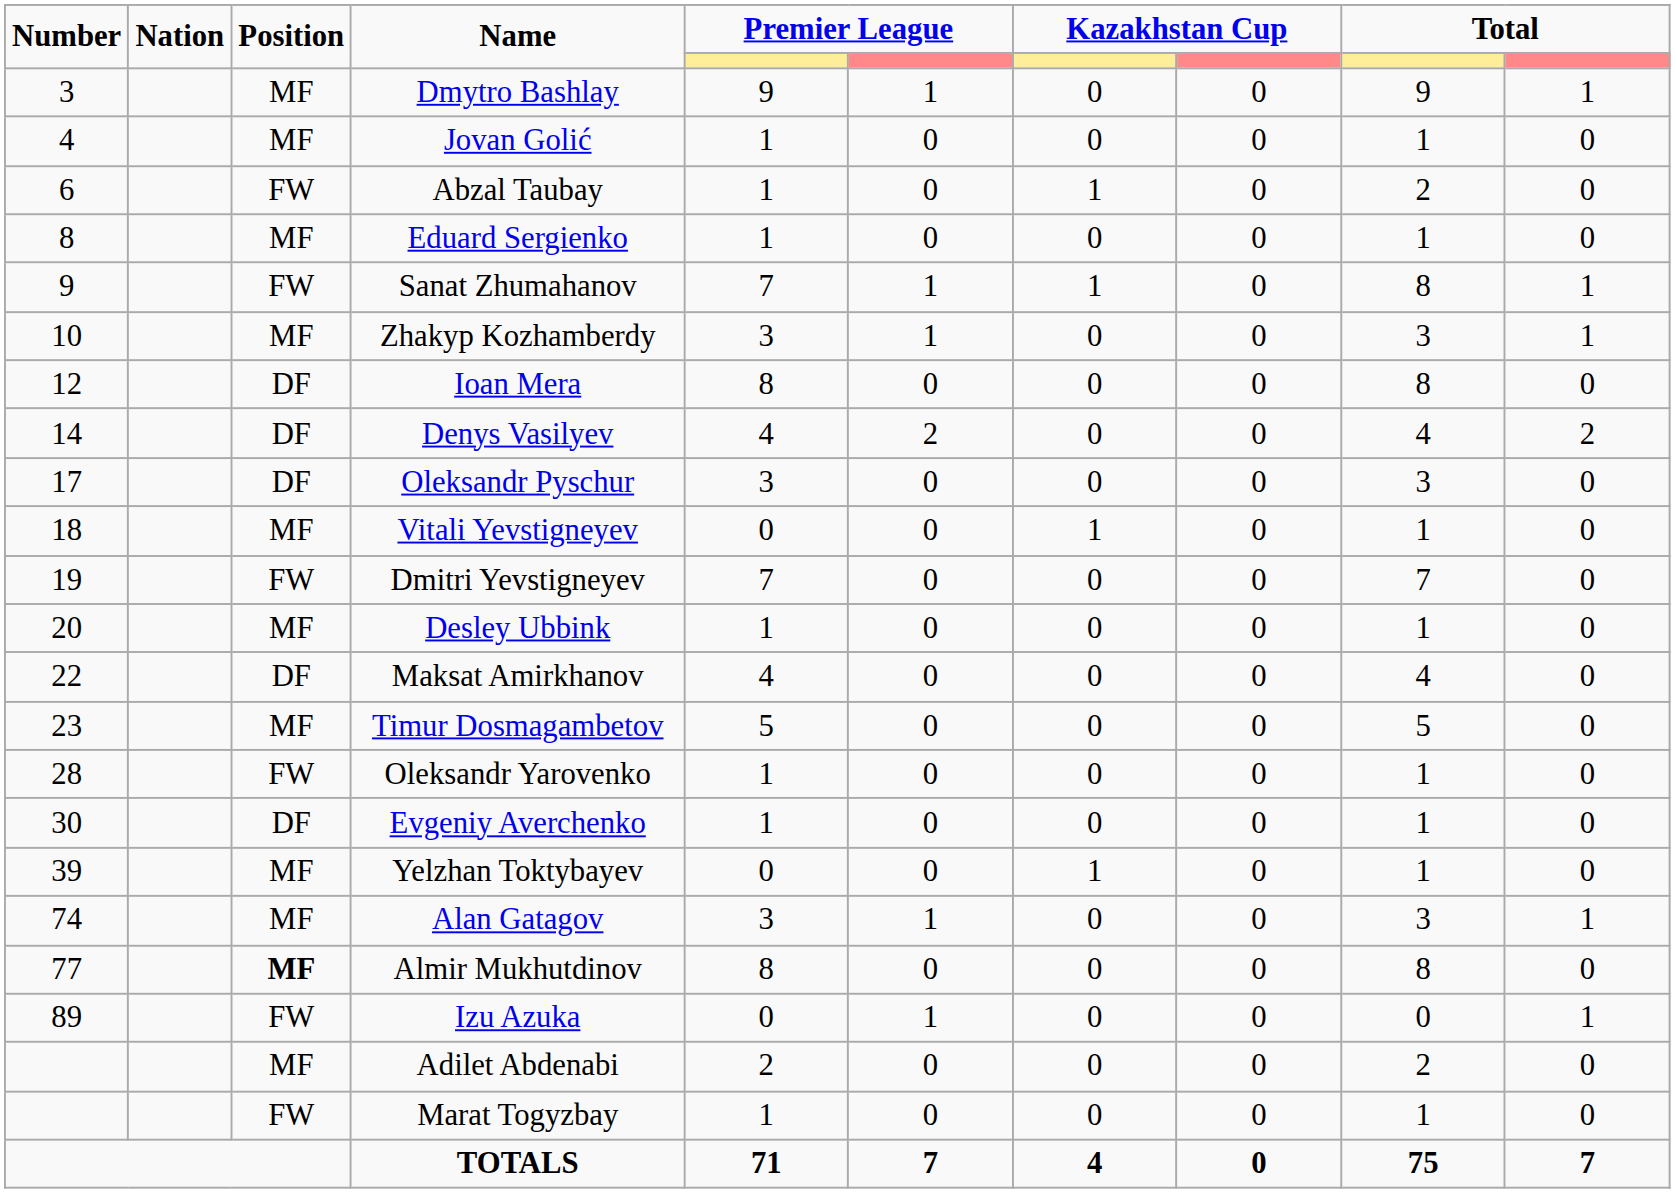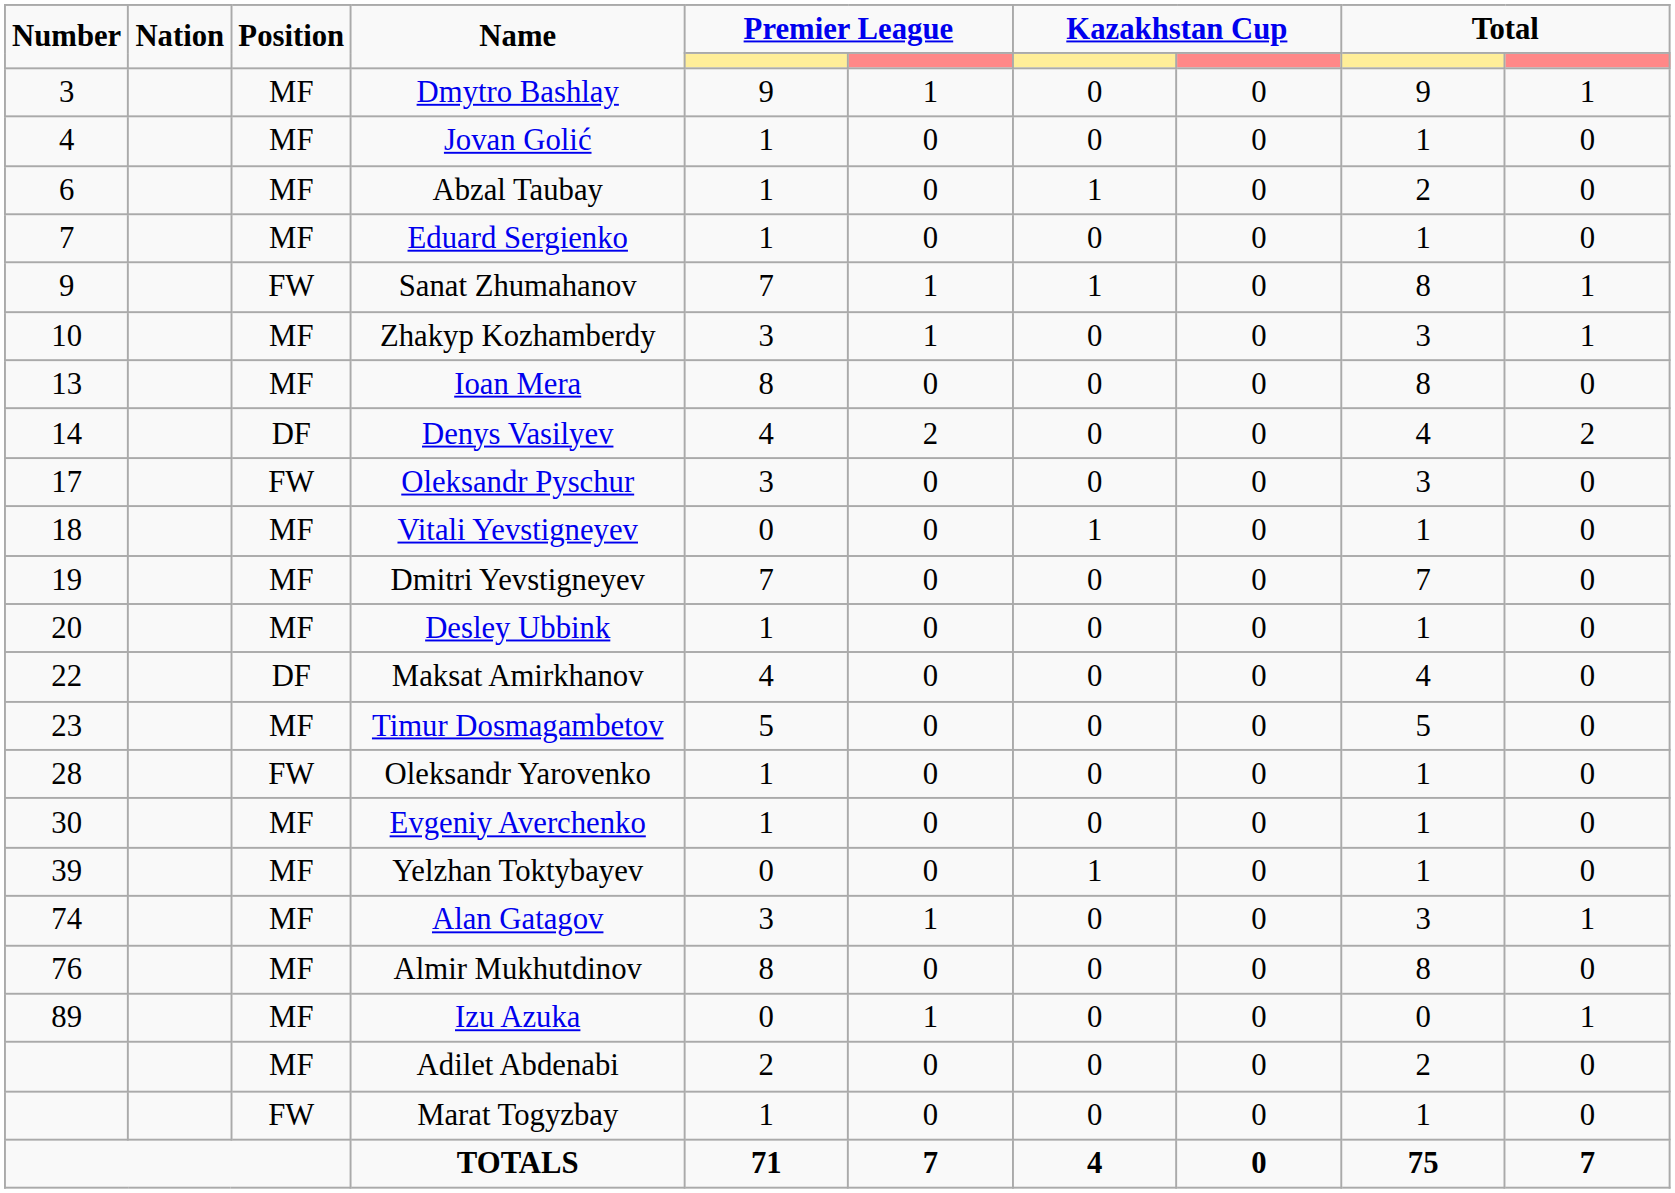Abzal Taubay | Position: FW -> MF
Eduard Sergienko | Number: 8 -> 7
Ioan Mera | Number: 12 -> 13
Ioan Mera | Position: DF -> MF
Oleksandr Pyschur | Position: DF -> FW
Dmitri Yevstigneyev | Position: FW -> MF
Evgeniy Averchenko | Position: DF -> MF
Almir Mukhutdinov | Number: 77 -> 76
Almir Mukhutdinov | Position: bold -> normal
Izu Azuka | Position: FW -> MF
